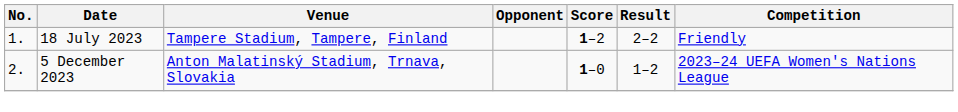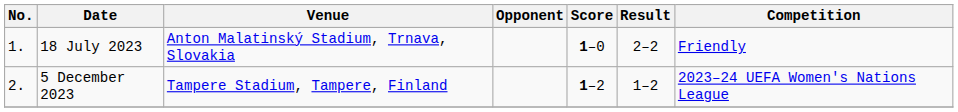18 July 2023 | Venue: Tampere Stadium, Tampere, Finland -> Anton Malatinský Stadium, Trnava, Slovakia
18 July 2023 | Score: 1–2 -> 1–0
5 December 2023 | Venue: Anton Malatinský Stadium, Trnava, Slovakia -> Tampere Stadium, Tampere, Finland
5 December 2023 | Score: 1–0 -> 1–2
